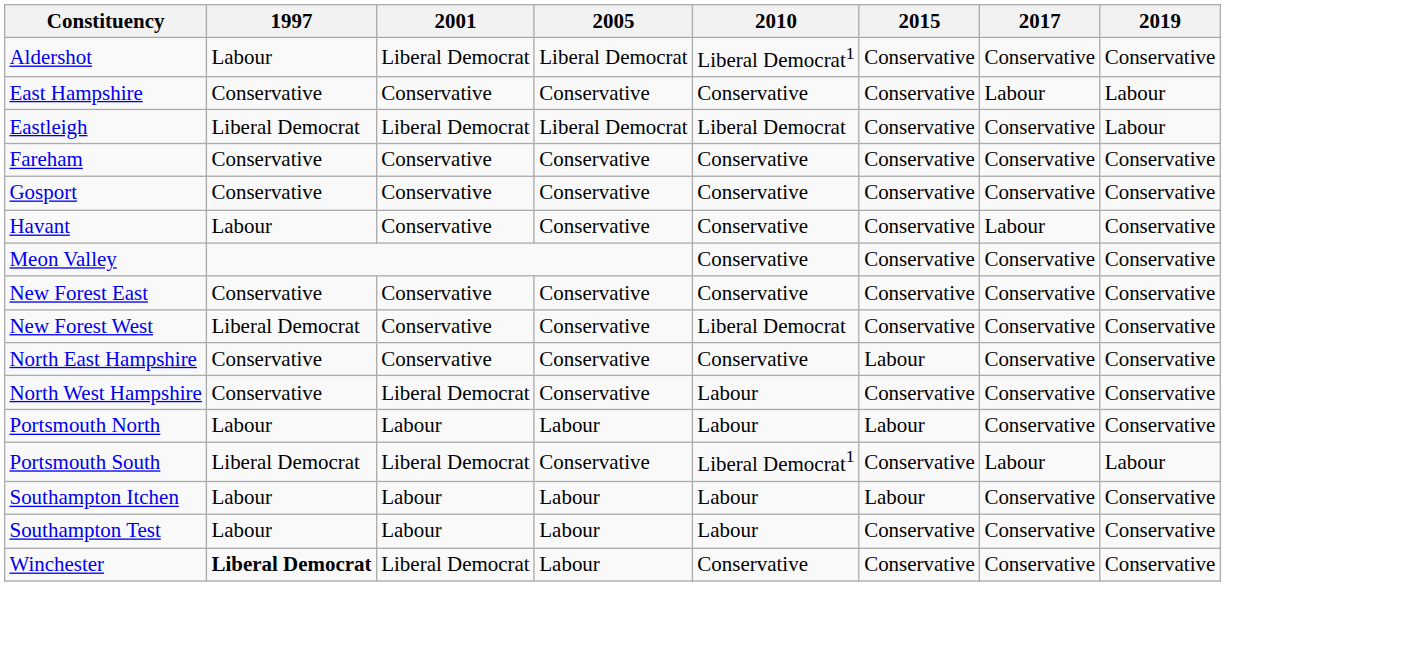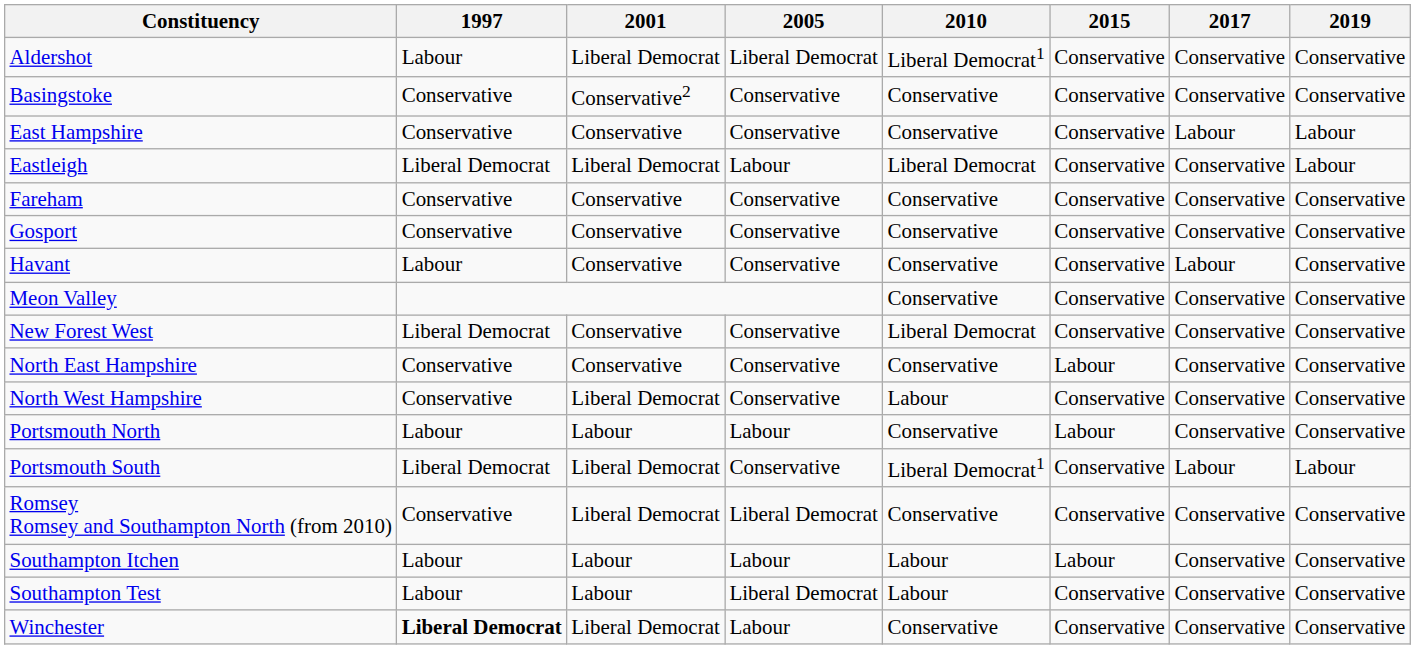+ row: Basingstoke | Conservative | Conservative2 | Conservative | Conservative | Conservative | Conservative | Conservative
Eastleigh | 2005: Liberal Democrat -> Labour
- row: New Forest East | Conservative | Conservative | Conservative | Conservative | Conservative | Conservative | Conservative
Portsmouth North | 2010: Labour -> Conservative
+ row: Romsey Romsey and Southampton North (from 2010) | Conservative | Liberal Democrat | Liberal Democrat | Conservative | Conservative | Conservative | Conservative
Southampton Test | 2005: Labour -> Liberal Democrat
